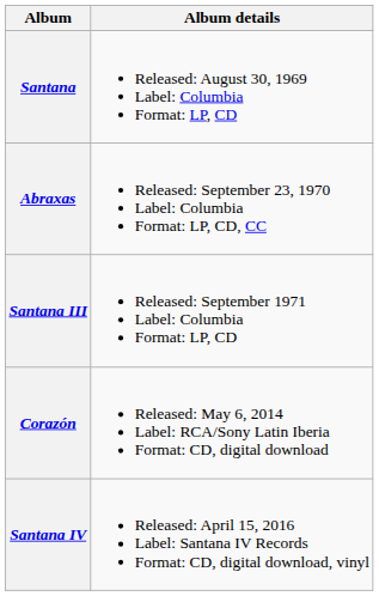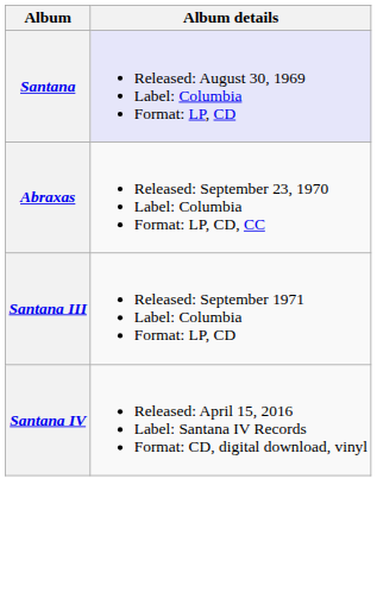Santana | Album details: no background -> lavender background
- row: Corazón | Released: May 6, 2014 Label: RCA/Sony Latin Iberia Format: CD, digital download
